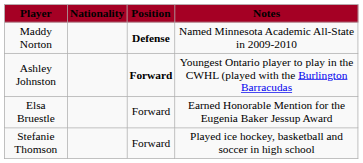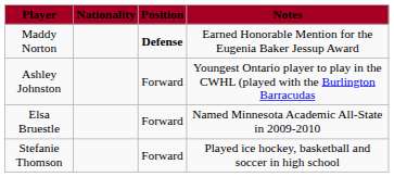Maddy Norton | Notes: Named Minnesota Academic All-State in 2009-2010 -> Earned Honorable Mention for the Eugenia Baker Jessup Award
Ashley Johnston | Position: bold -> normal
Elsa Bruestle | Notes: Earned Honorable Mention for the Eugenia Baker Jessup Award -> Named Minnesota Academic All-State in 2009-2010
